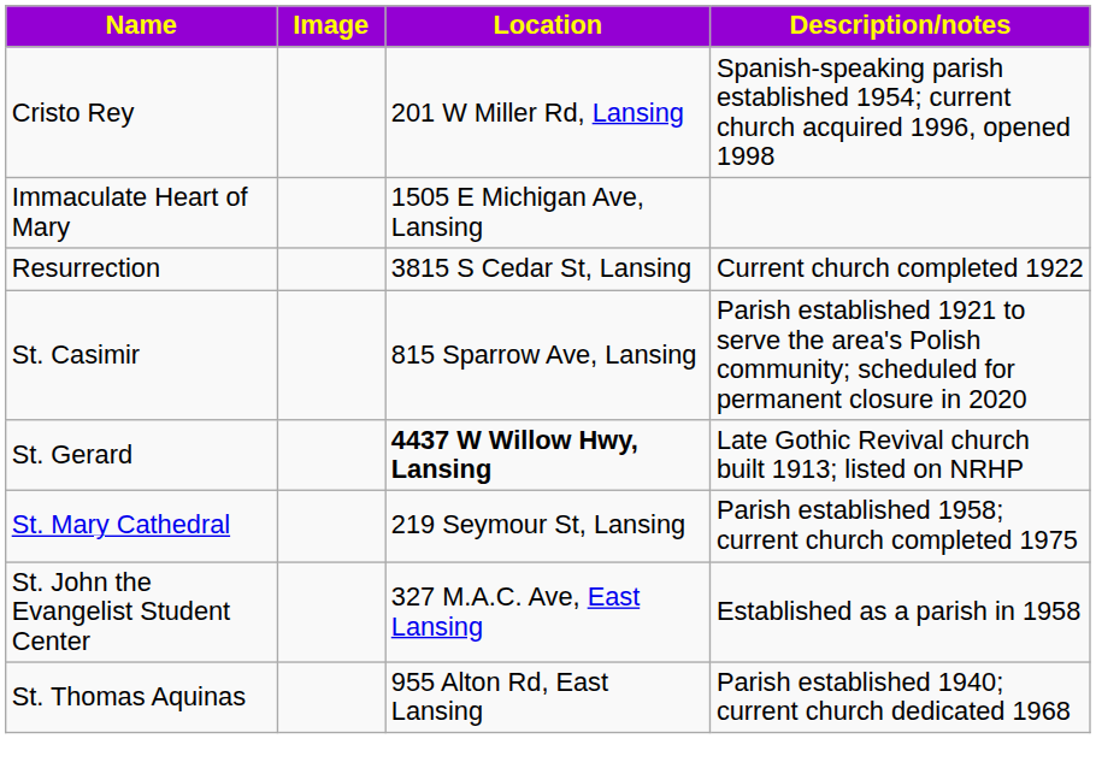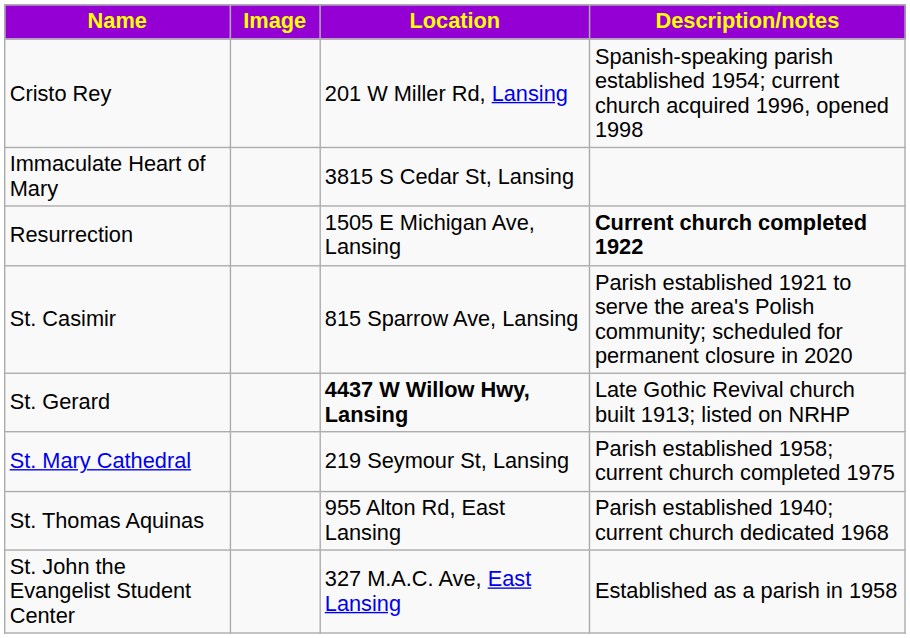Immaculate Heart of Mary | Location: 1505 E Michigan Ave, Lansing -> 3815 S Cedar St, Lansing
Resurrection | Location: 3815 S Cedar St, Lansing -> 1505 E Michigan Ave, Lansing
Resurrection | Description/notes: normal -> bold
rows swapped: St. John the Evangelist Student Center <-> St. Thomas Aquinas
